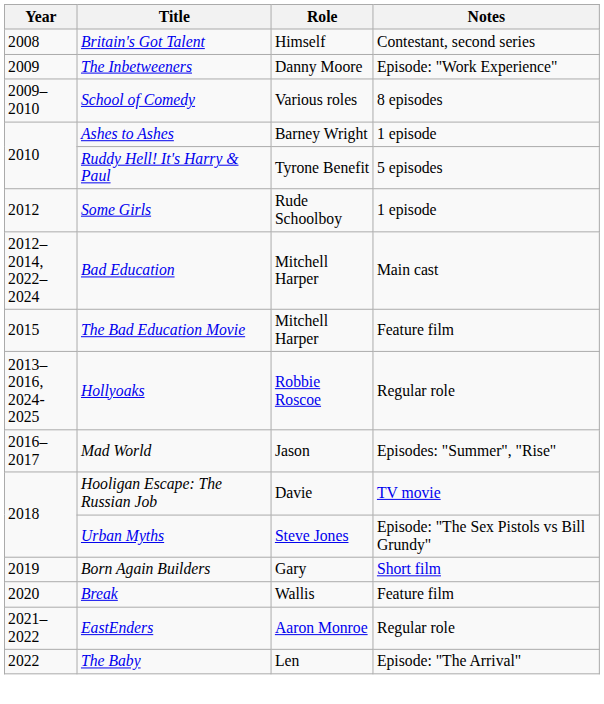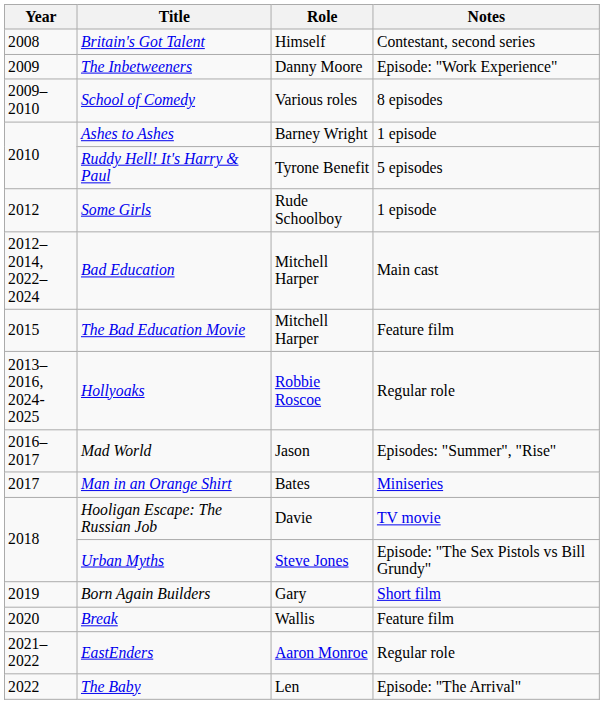+ row: 2017 | Man in an Orange Shirt | Bates | Miniseries
